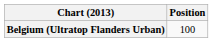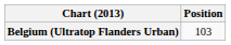Belgium (Ultratop Flanders Urban) | Position: 100 -> 103
